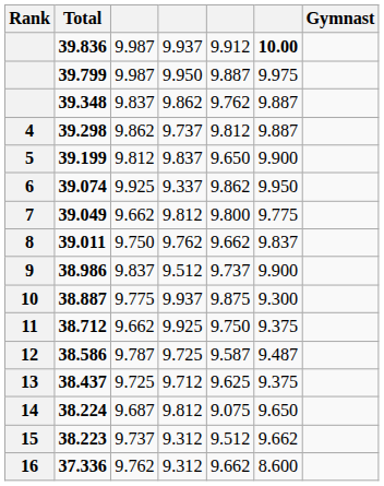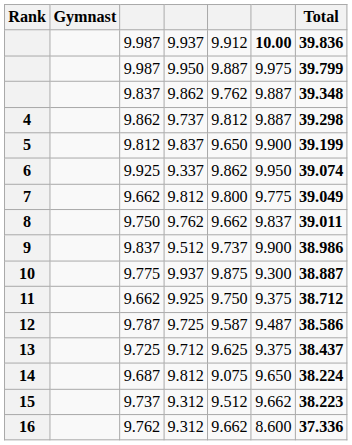columns swapped: Gymnast <-> Total
